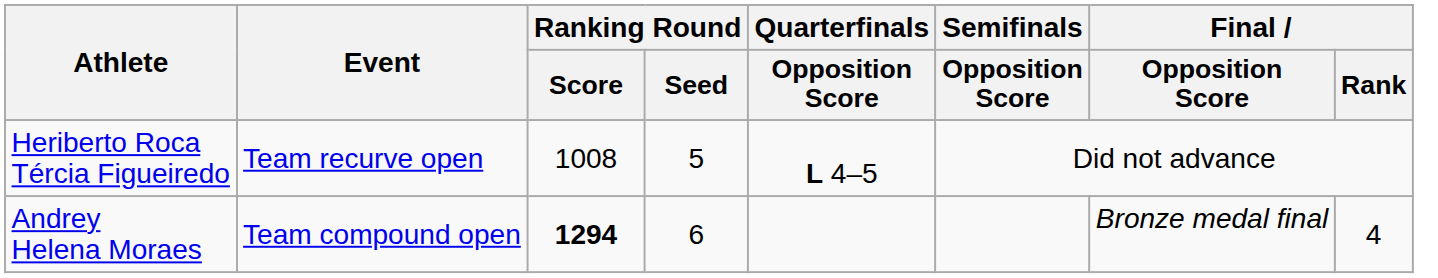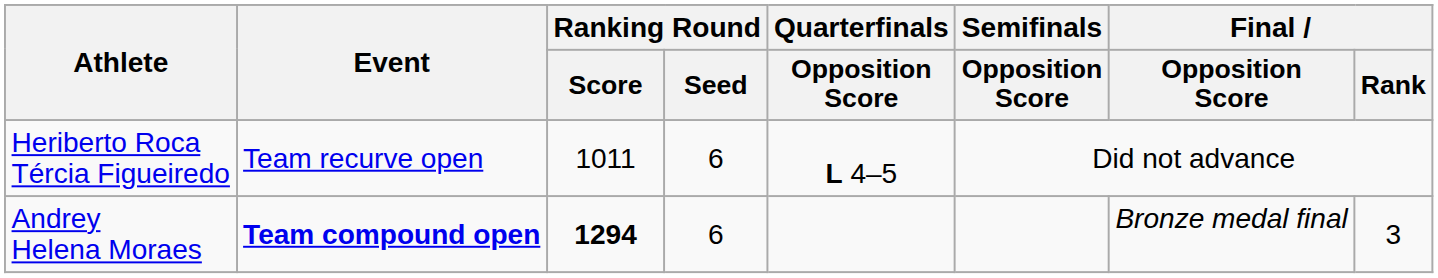Heriberto Roca Tércia Figueiredo | Ranking Round / Score: 1008 -> 1011
Heriberto Roca Tércia Figueiredo | Ranking Round / Seed: 5 -> 6
Andrey Helena Moraes | Event: normal -> bold
Andrey Helena Moraes | Final / Rank: 4 -> 3
